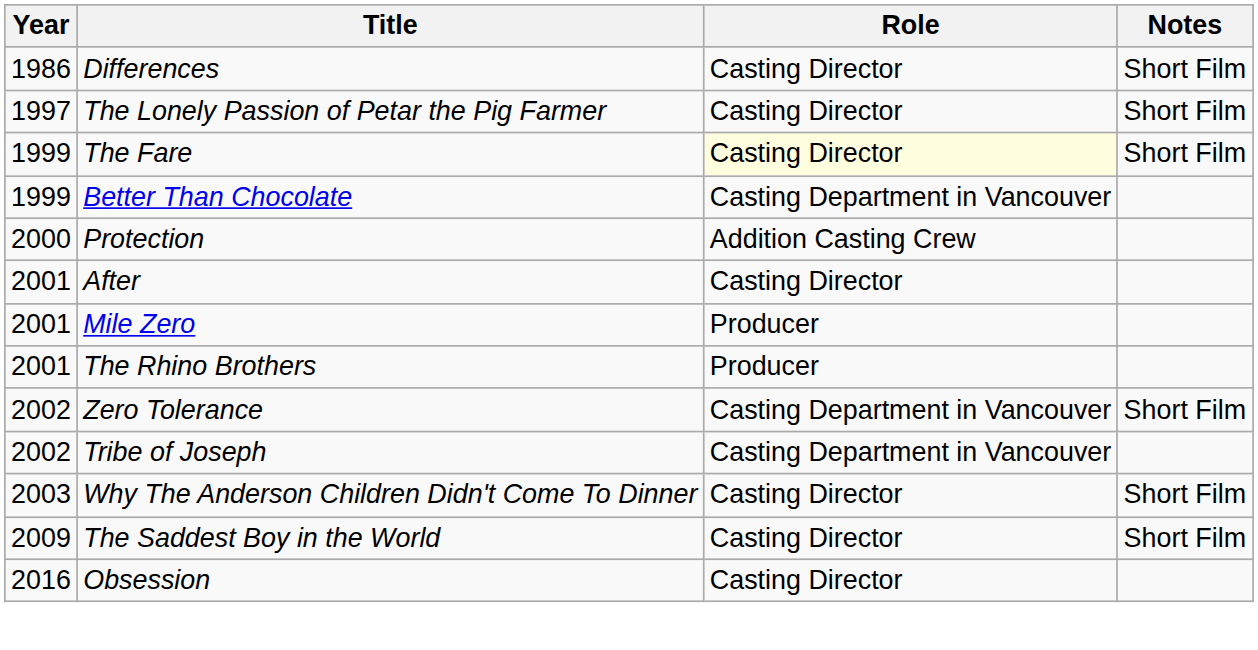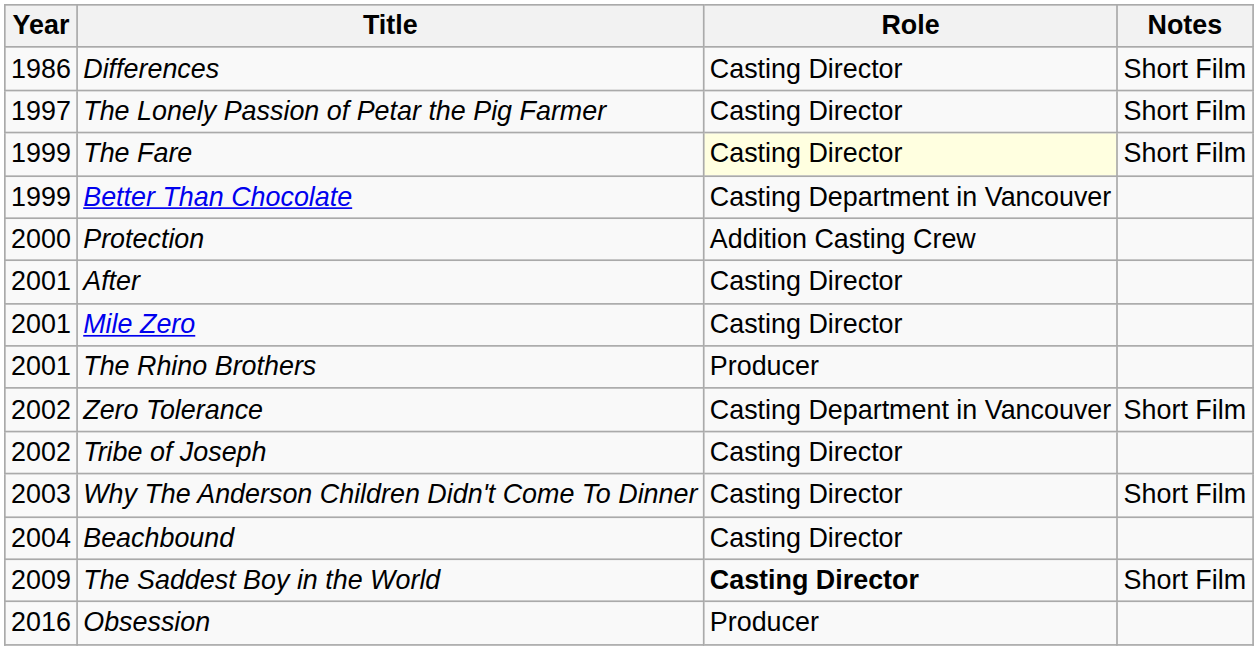Mile Zero | Role: Producer -> Casting Director
Tribe of Joseph | Role: Casting Department in Vancouver -> Casting Director
+ row: 2004 | Beachbound | Casting Director
The Saddest Boy in the World | Role: normal -> bold
Obsession | Role: Casting Director -> Producer
